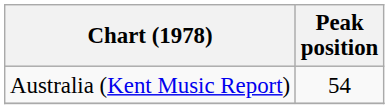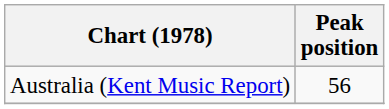Australia (Kent Music Report) | Peak position: 54 -> 56
